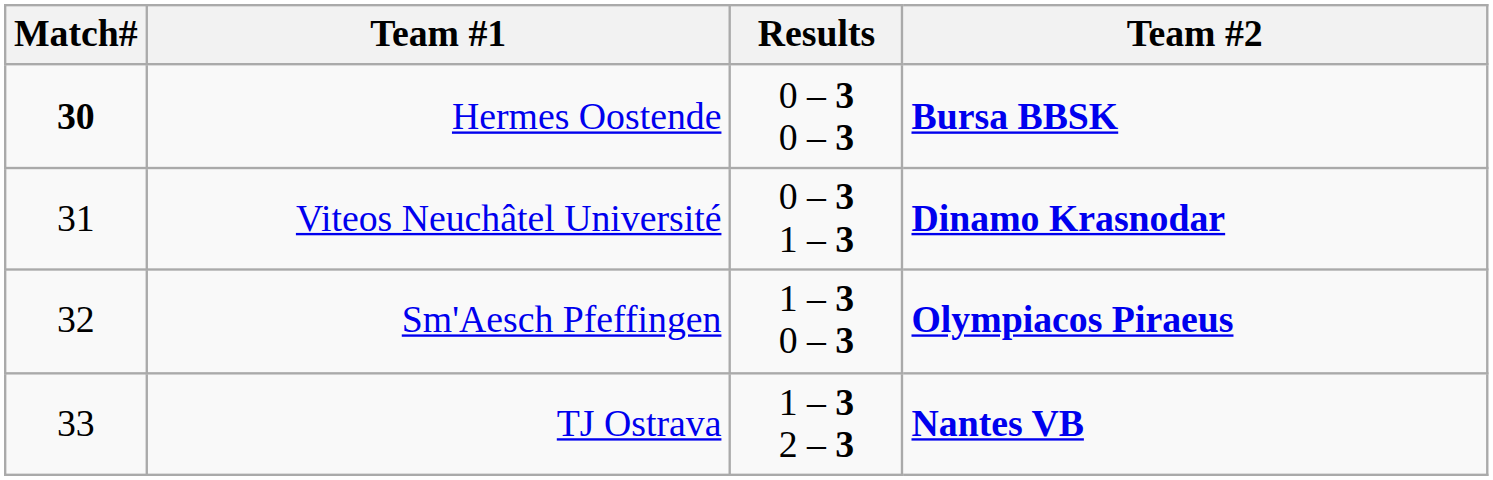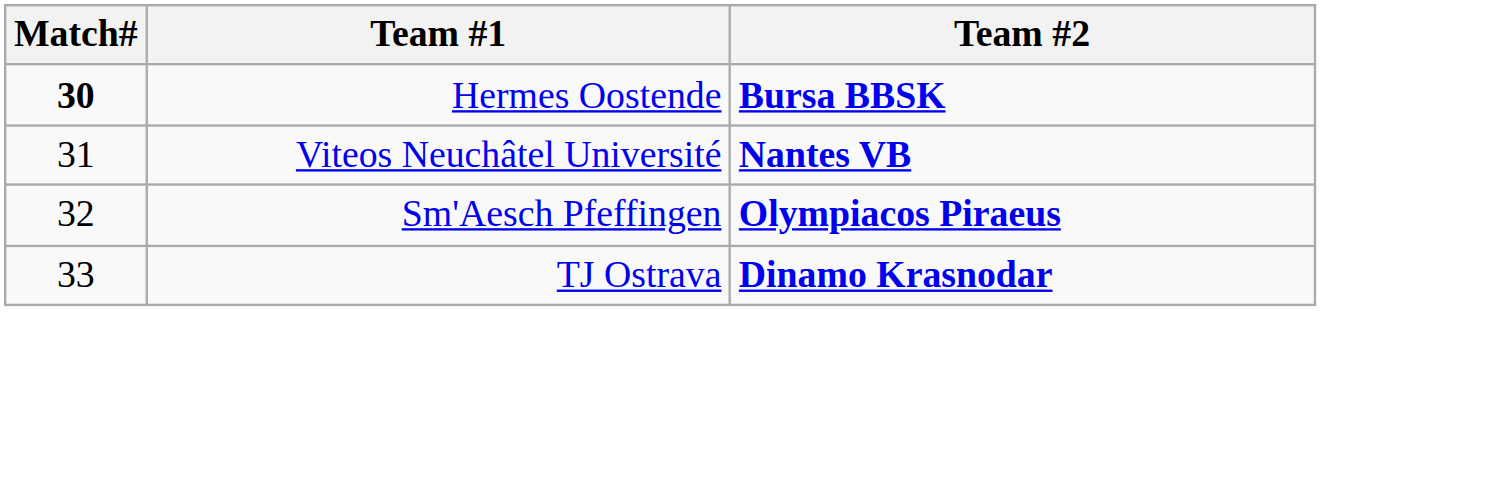- column: Results | 0 – 3 0 – 3 | 0 – 3 1 – 3 | 1 – 3 0 – 3 | 1 – 3 2 – 3
Viteos Neuchâtel Université | Team #2: Dinamo Krasnodar -> Nantes VB
TJ Ostrava | Team #2: Nantes VB -> Dinamo Krasnodar
